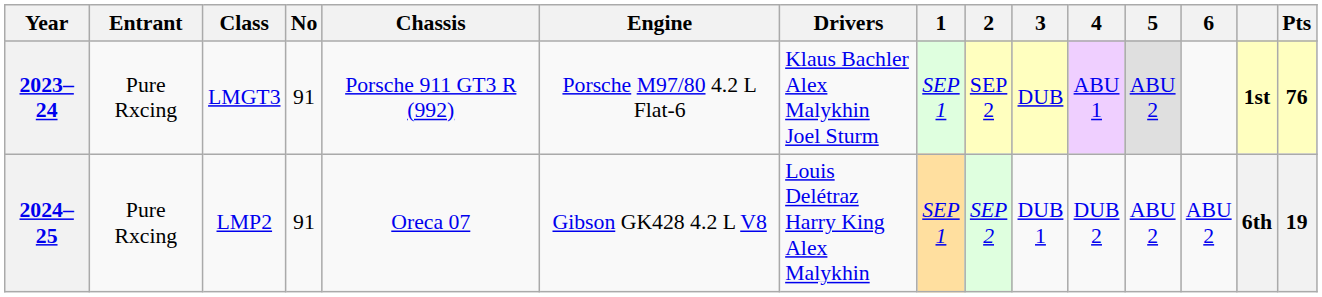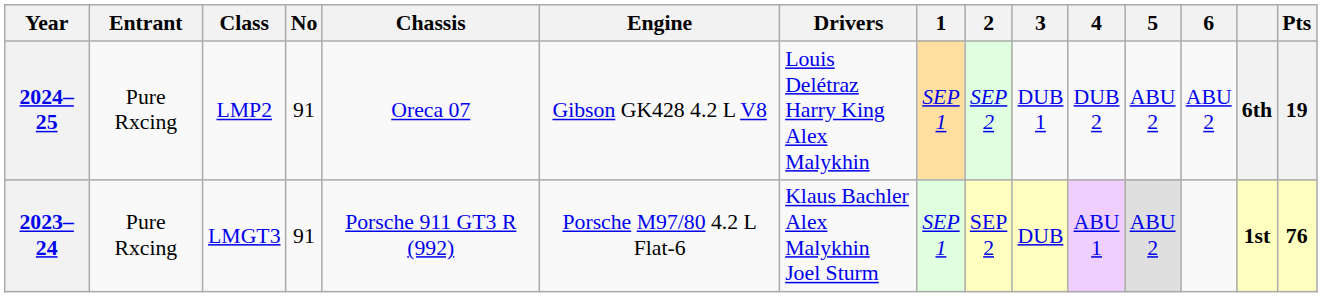rows swapped: 2023–24 <-> 2024–25
